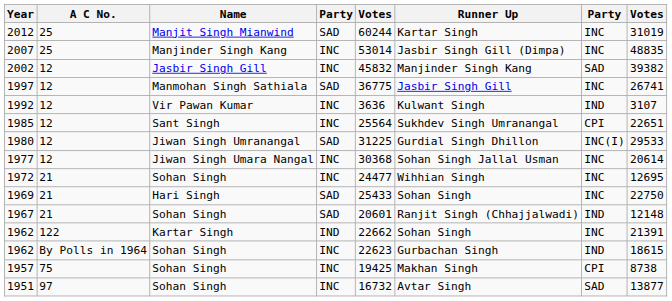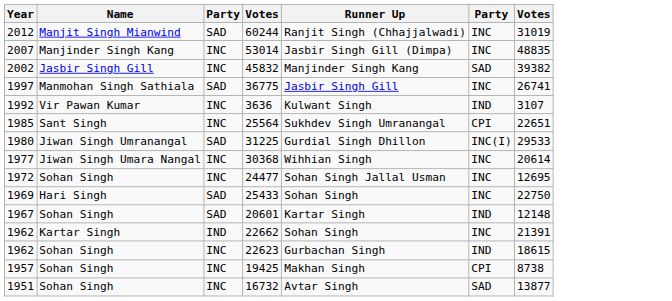- column: A C No. | 25 | 25 | 12 | 12 | 12 | 12 | 12 | 12 | 21 | 21 | 21 | 122 | By Polls in 1964 | 75 | 97
2012 | Runner Up: Kartar Singh -> Ranjit Singh (Chhajjalwadi)
1977 | Runner Up: Sohan Singh Jallal Usman -> Wihhian Singh
1972 | Runner Up: Wihhian Singh -> Sohan Singh Jallal Usman
1967 | Runner Up: Ranjit Singh (Chhajjalwadi) -> Kartar Singh
